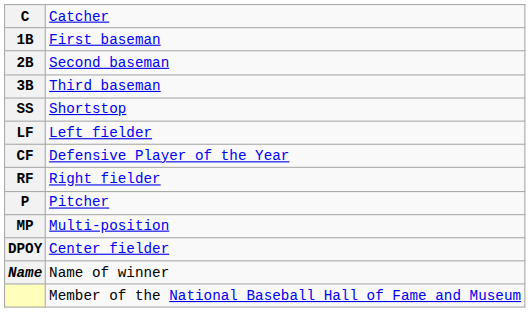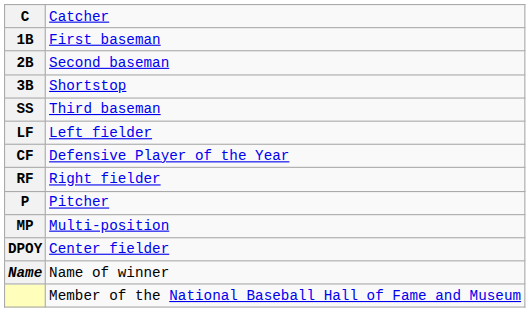3B | column 2: Third baseman -> Shortstop
SS | column 2: Shortstop -> Third baseman
